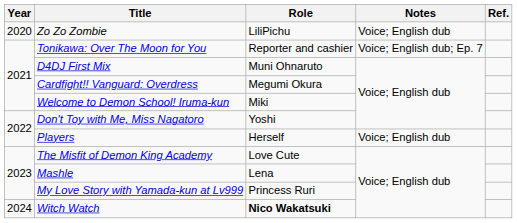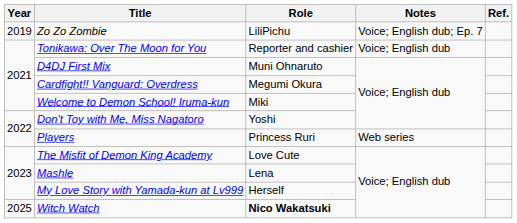Zo Zo Zombie | Year: 2020 -> 2019
Zo Zo Zombie | Notes: Voice; English dub -> Voice; English dub; Ep. 7
Tonikawa: Over The Moon for You | Notes: Voice; English dub; Ep. 7 -> Voice; English dub
Players | Role: Herself -> Princess Ruri
Players | Notes: Voice; English dub -> Web series
My Love Story with Yamada-kun at Lv999 | Role: Princess Ruri -> Herself
Witch Watch | Year: 2024 -> 2025
